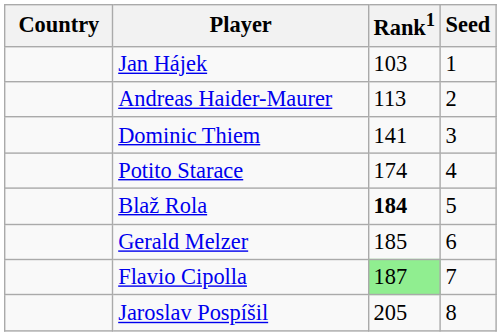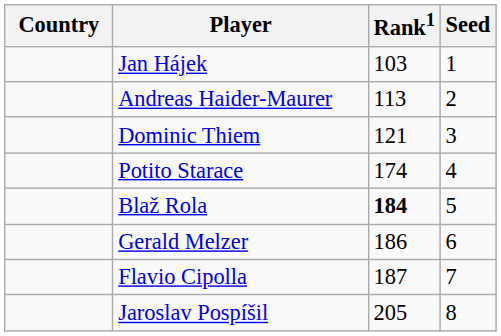Dominic Thiem | Rank1: 141 -> 121
Gerald Melzer | Rank1: 185 -> 186
Flavio Cipolla | Rank1: lightgreen background -> no background
